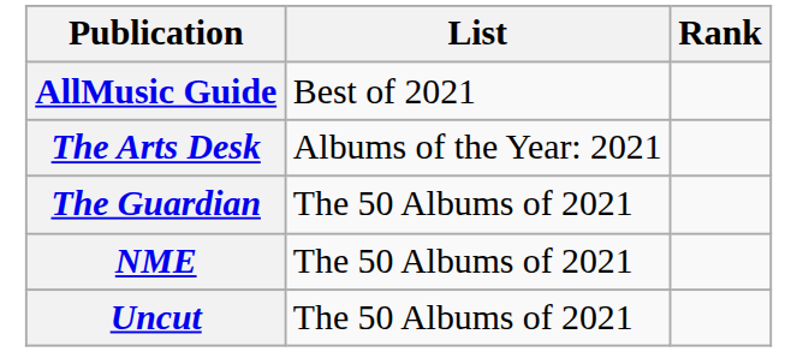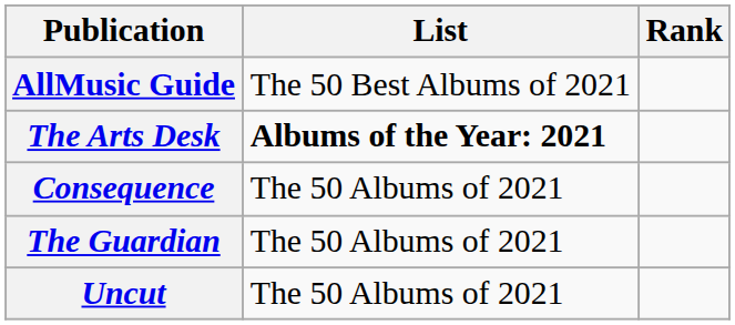AllMusic Guide | List: Best of 2021 -> The 50 Best Albums of 2021
The Arts Desk | List: normal -> bold
+ row: Consequence | The 50 Albums of 2021
- row: NME | The 50 Albums of 2021
